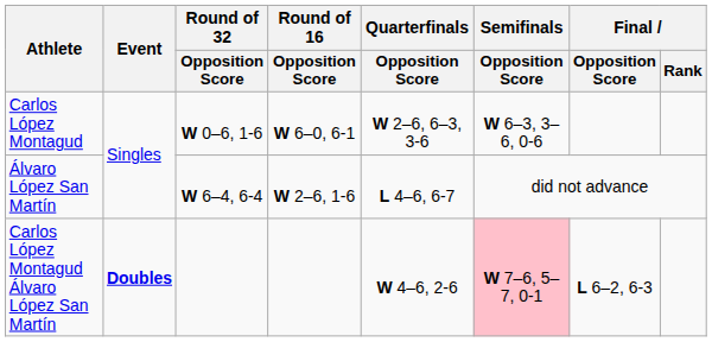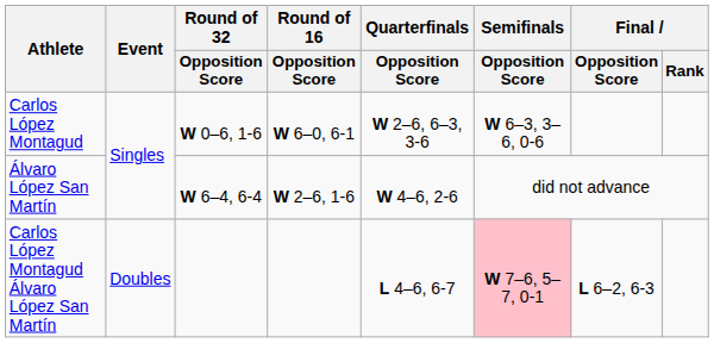Álvaro López San Martín | Quarterfinals / Opposition Score: L 4–6, 6-7 -> W 4–6, 2-6
Carlos López Montagud Álvaro López San Martín | Event: bold -> normal
Carlos López Montagud Álvaro López San Martín | Quarterfinals / Opposition Score: W 4–6, 2-6 -> L 4–6, 6-7
